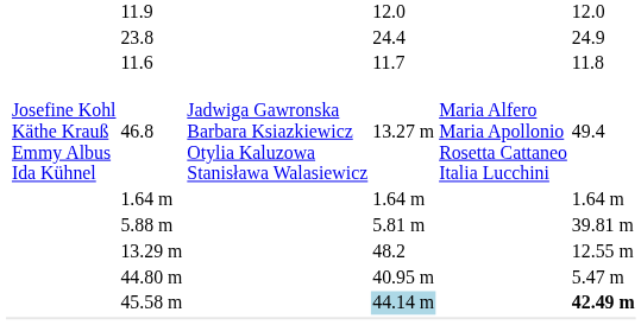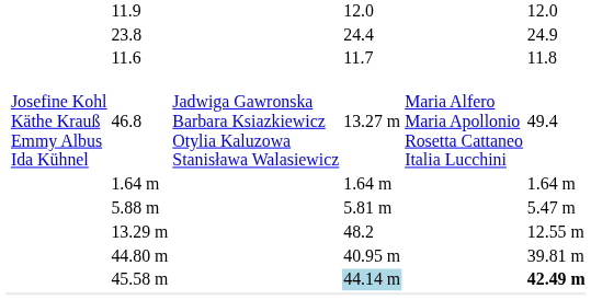5.88 m | column 7: 39.81 m -> 5.47 m
44.80 m | column 7: 5.47 m -> 39.81 m
